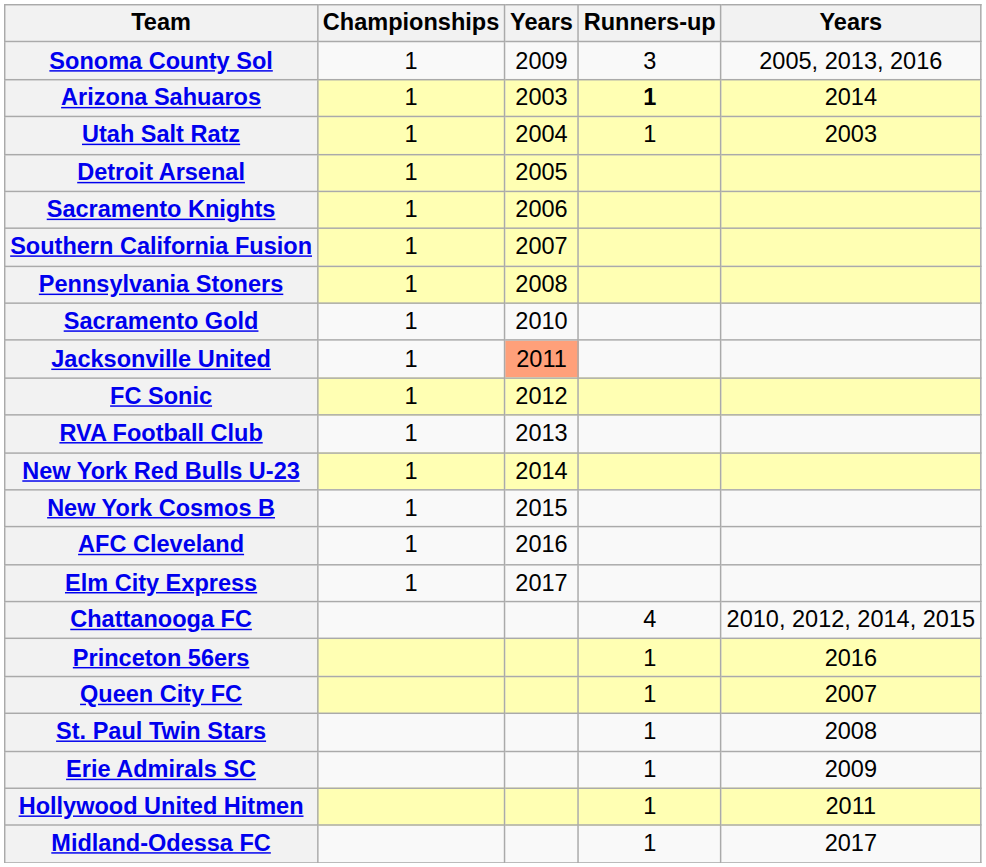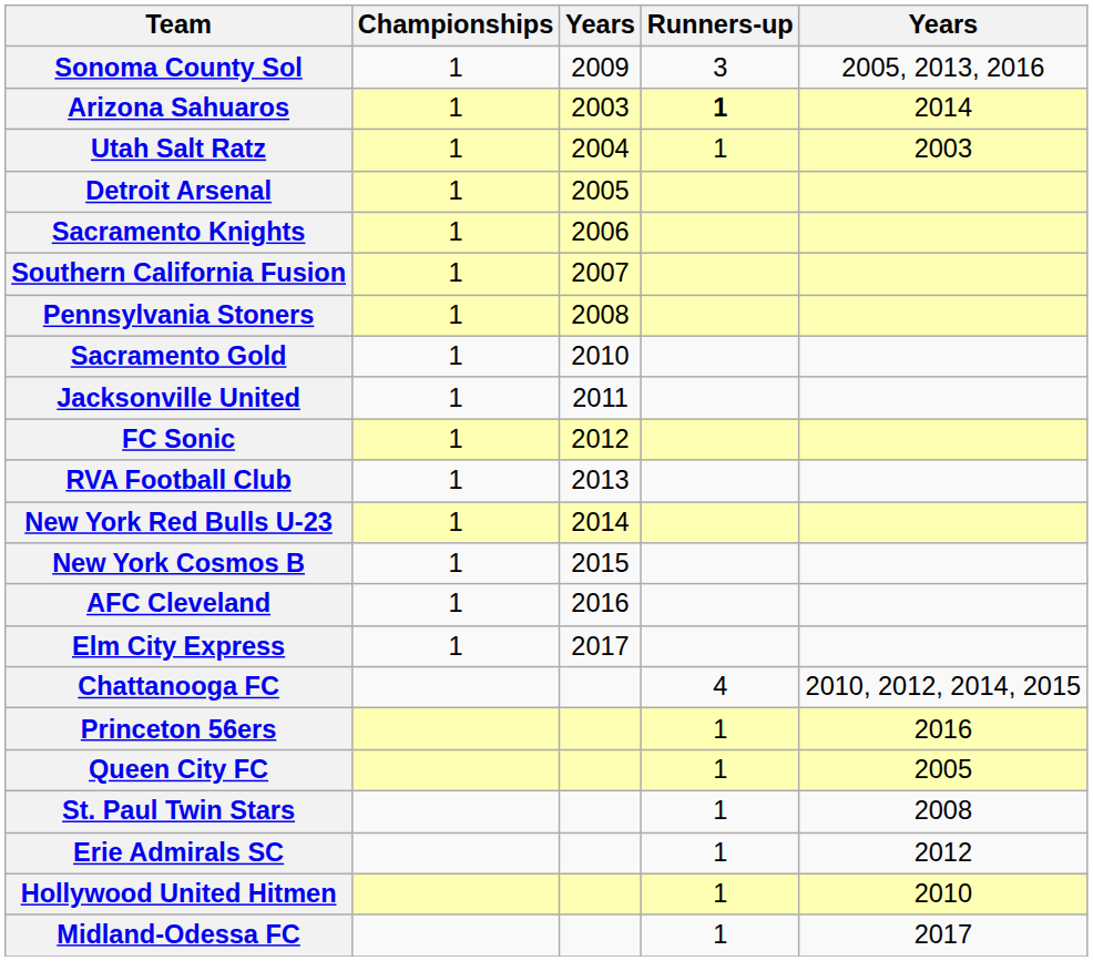Jacksonville United | column 3: lightsalmon background -> no background
Queen City FC | column 5: 2007 -> 2005
Erie Admirals SC | column 5: 2009 -> 2012
Hollywood United Hitmen | column 5: 2011 -> 2010
